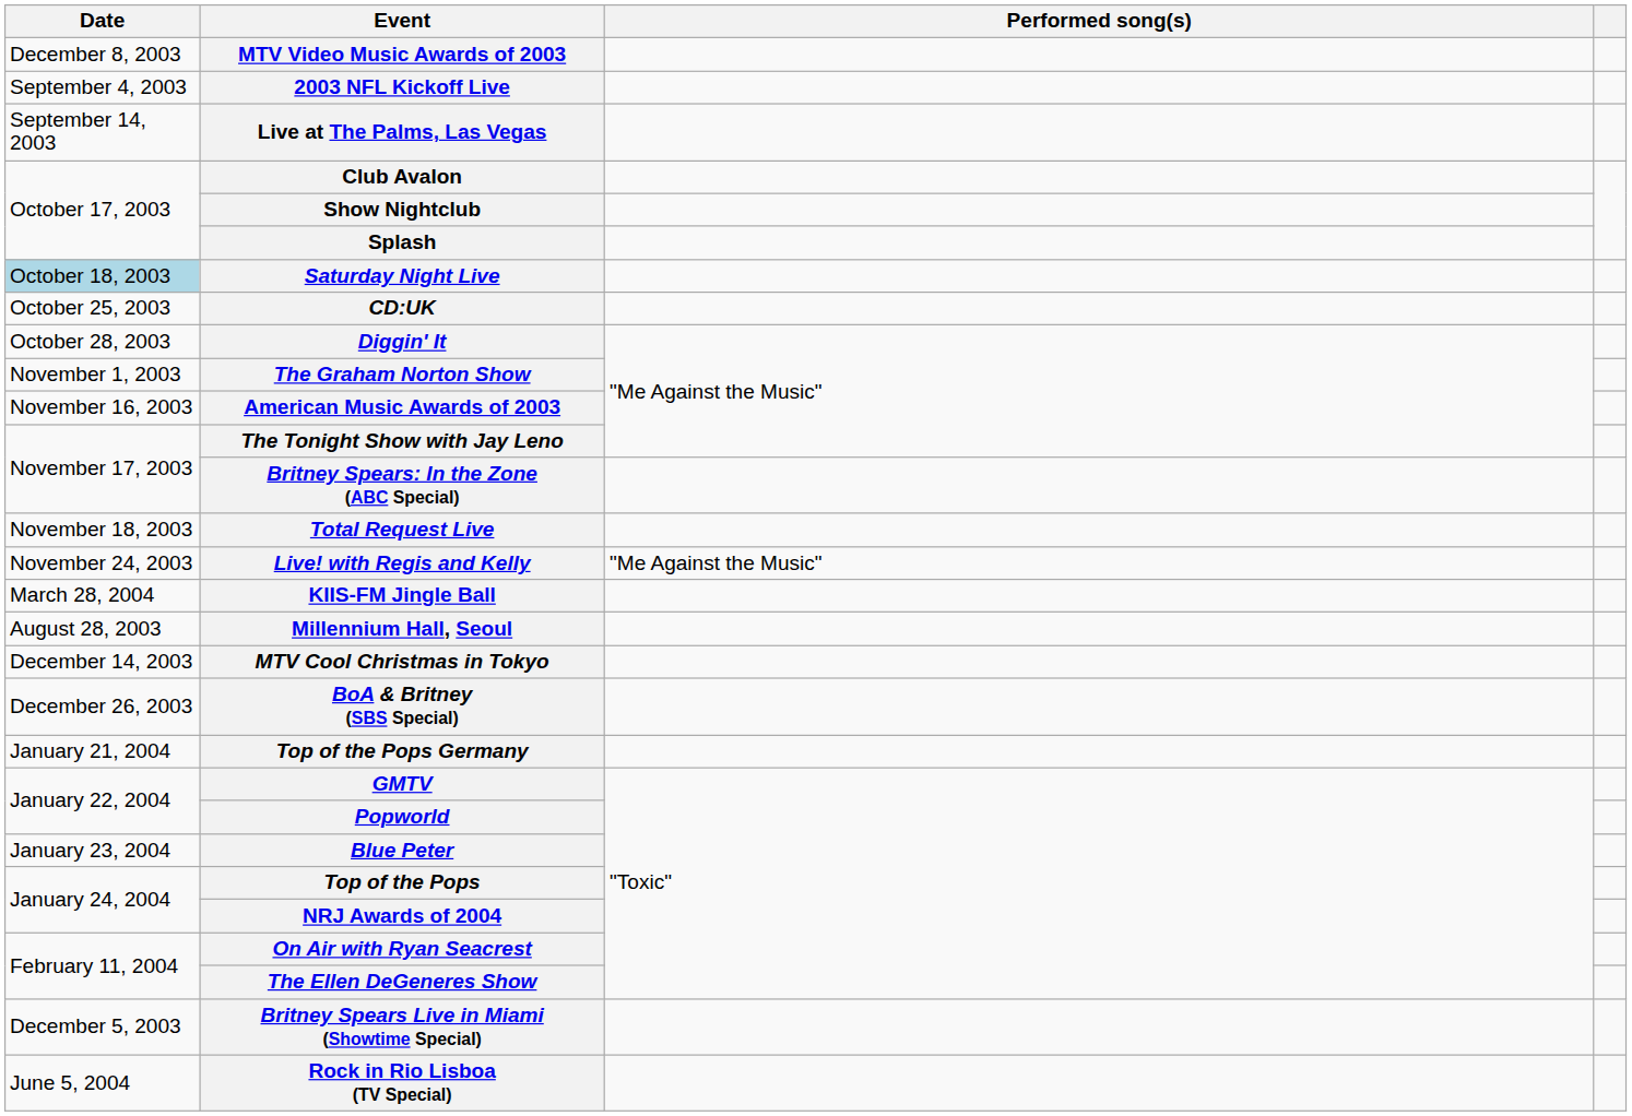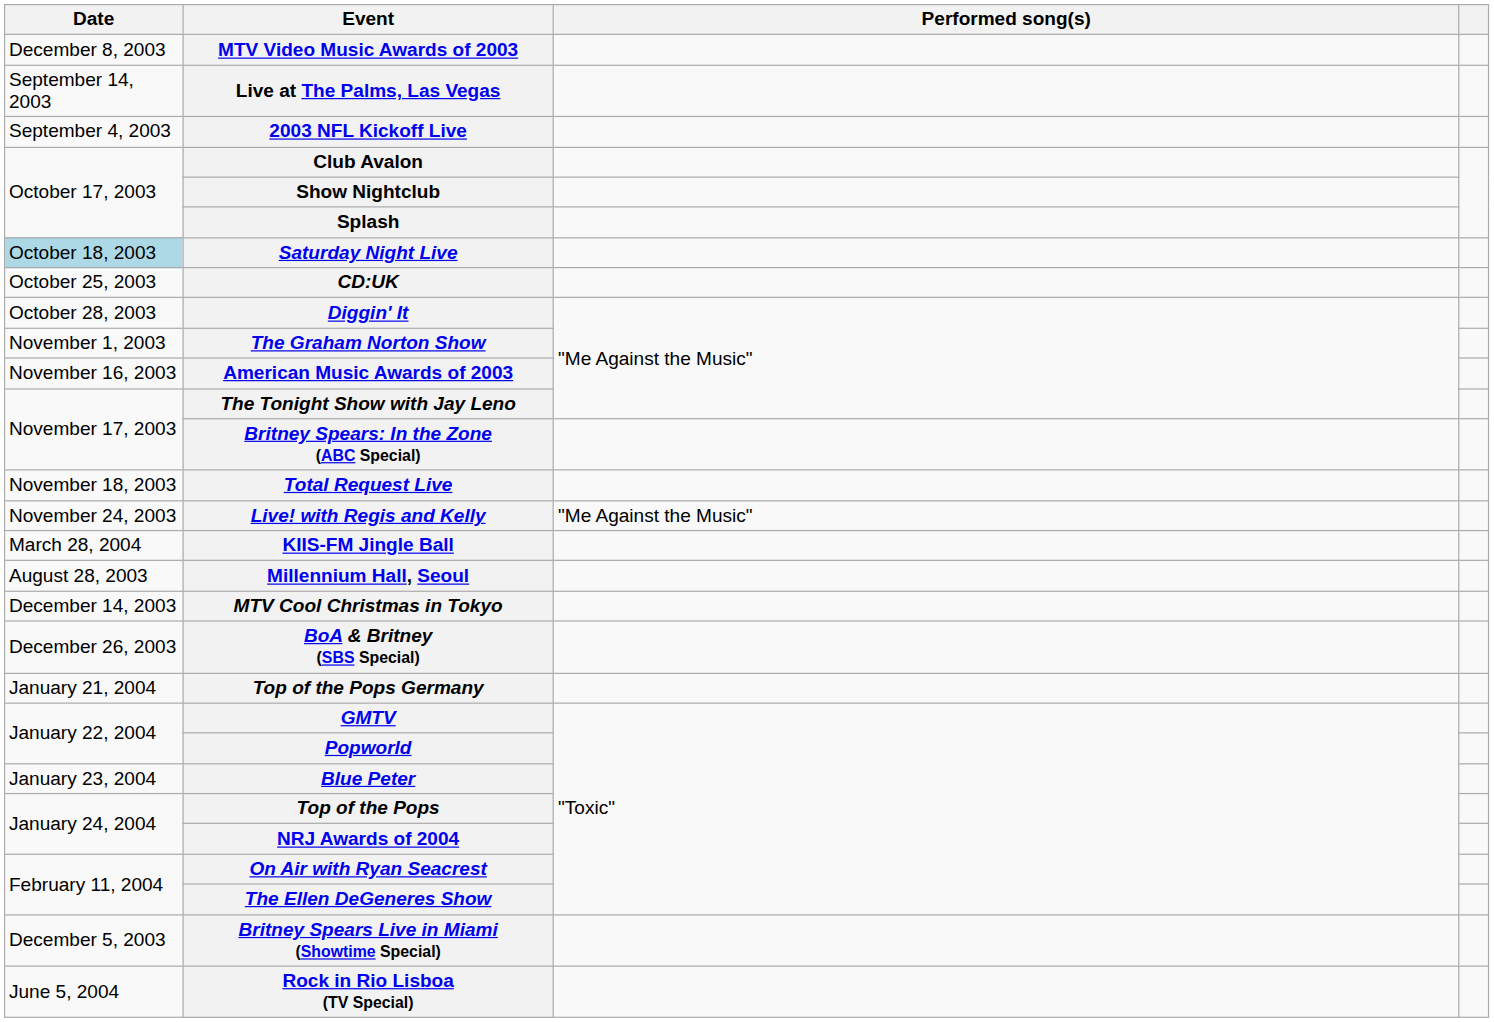rows swapped: 2003 NFL Kickoff Live <-> Live at The Palms, Las Vegas
